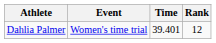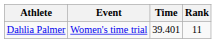Dahlia Palmer | Rank: 12 -> 11
